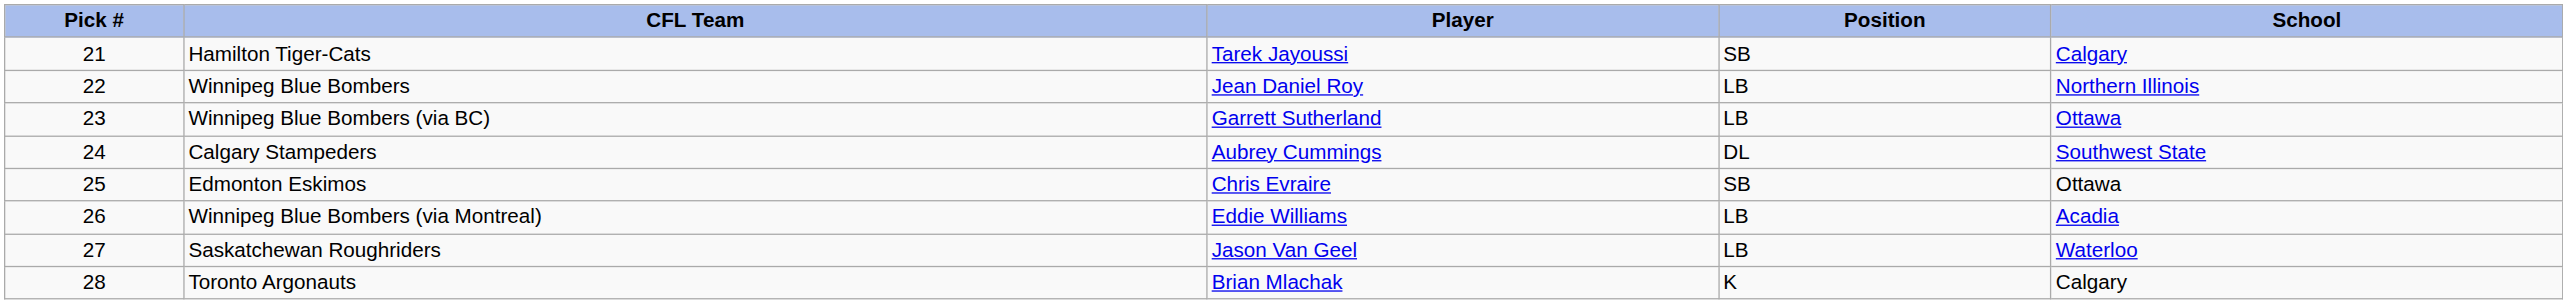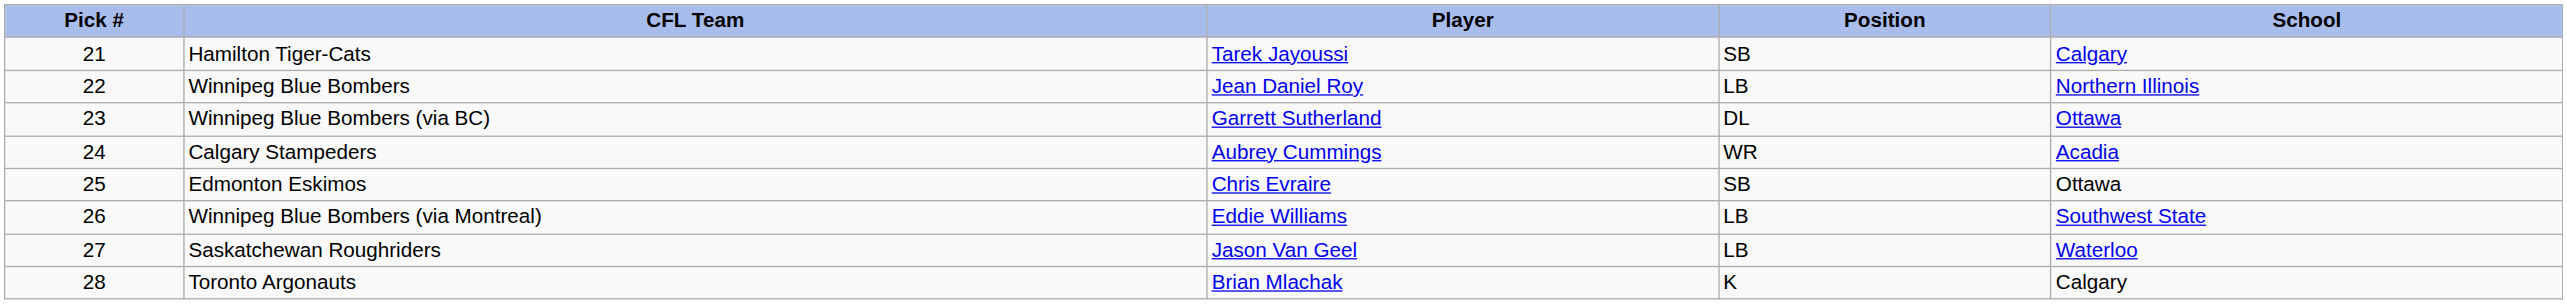Winnipeg Blue Bombers (via BC) | Position: LB -> DL
Calgary Stampeders | Position: DL -> WR
Calgary Stampeders | School: Southwest State -> Acadia
Winnipeg Blue Bombers (via Montreal) | School: Acadia -> Southwest State
